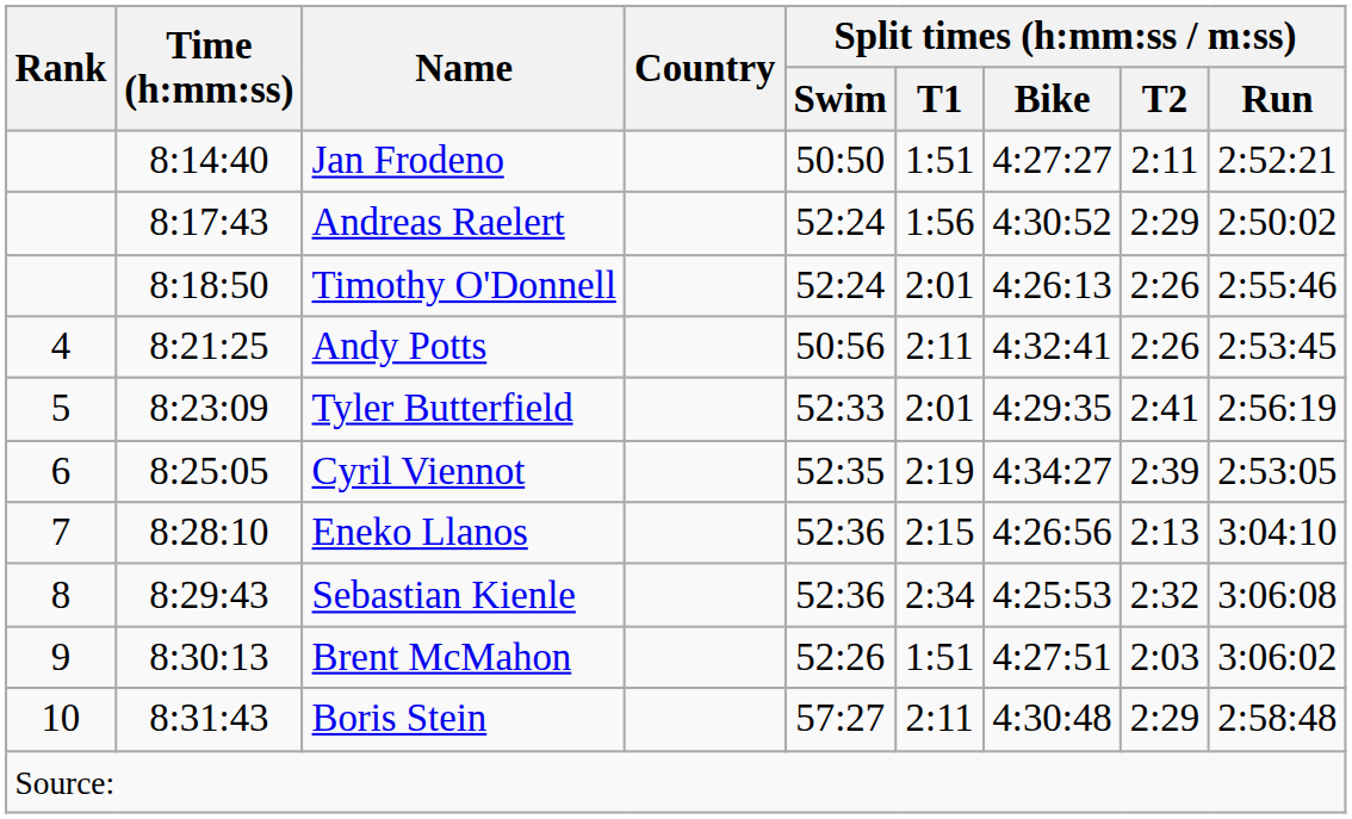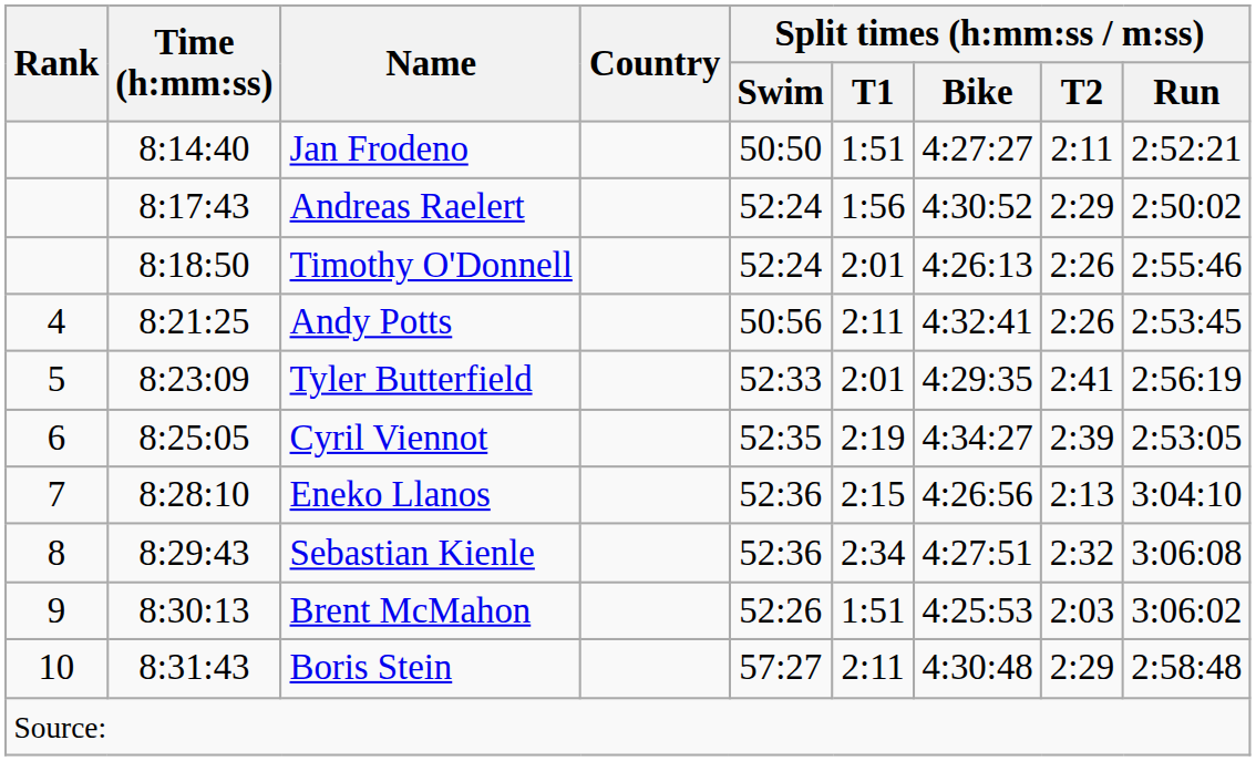Sebastian Kienle | Split times (h:mm:ss / m:ss) / Bike: 4:25:53 -> 4:27:51
Brent McMahon | Split times (h:mm:ss / m:ss) / Bike: 4:27:51 -> 4:25:53
